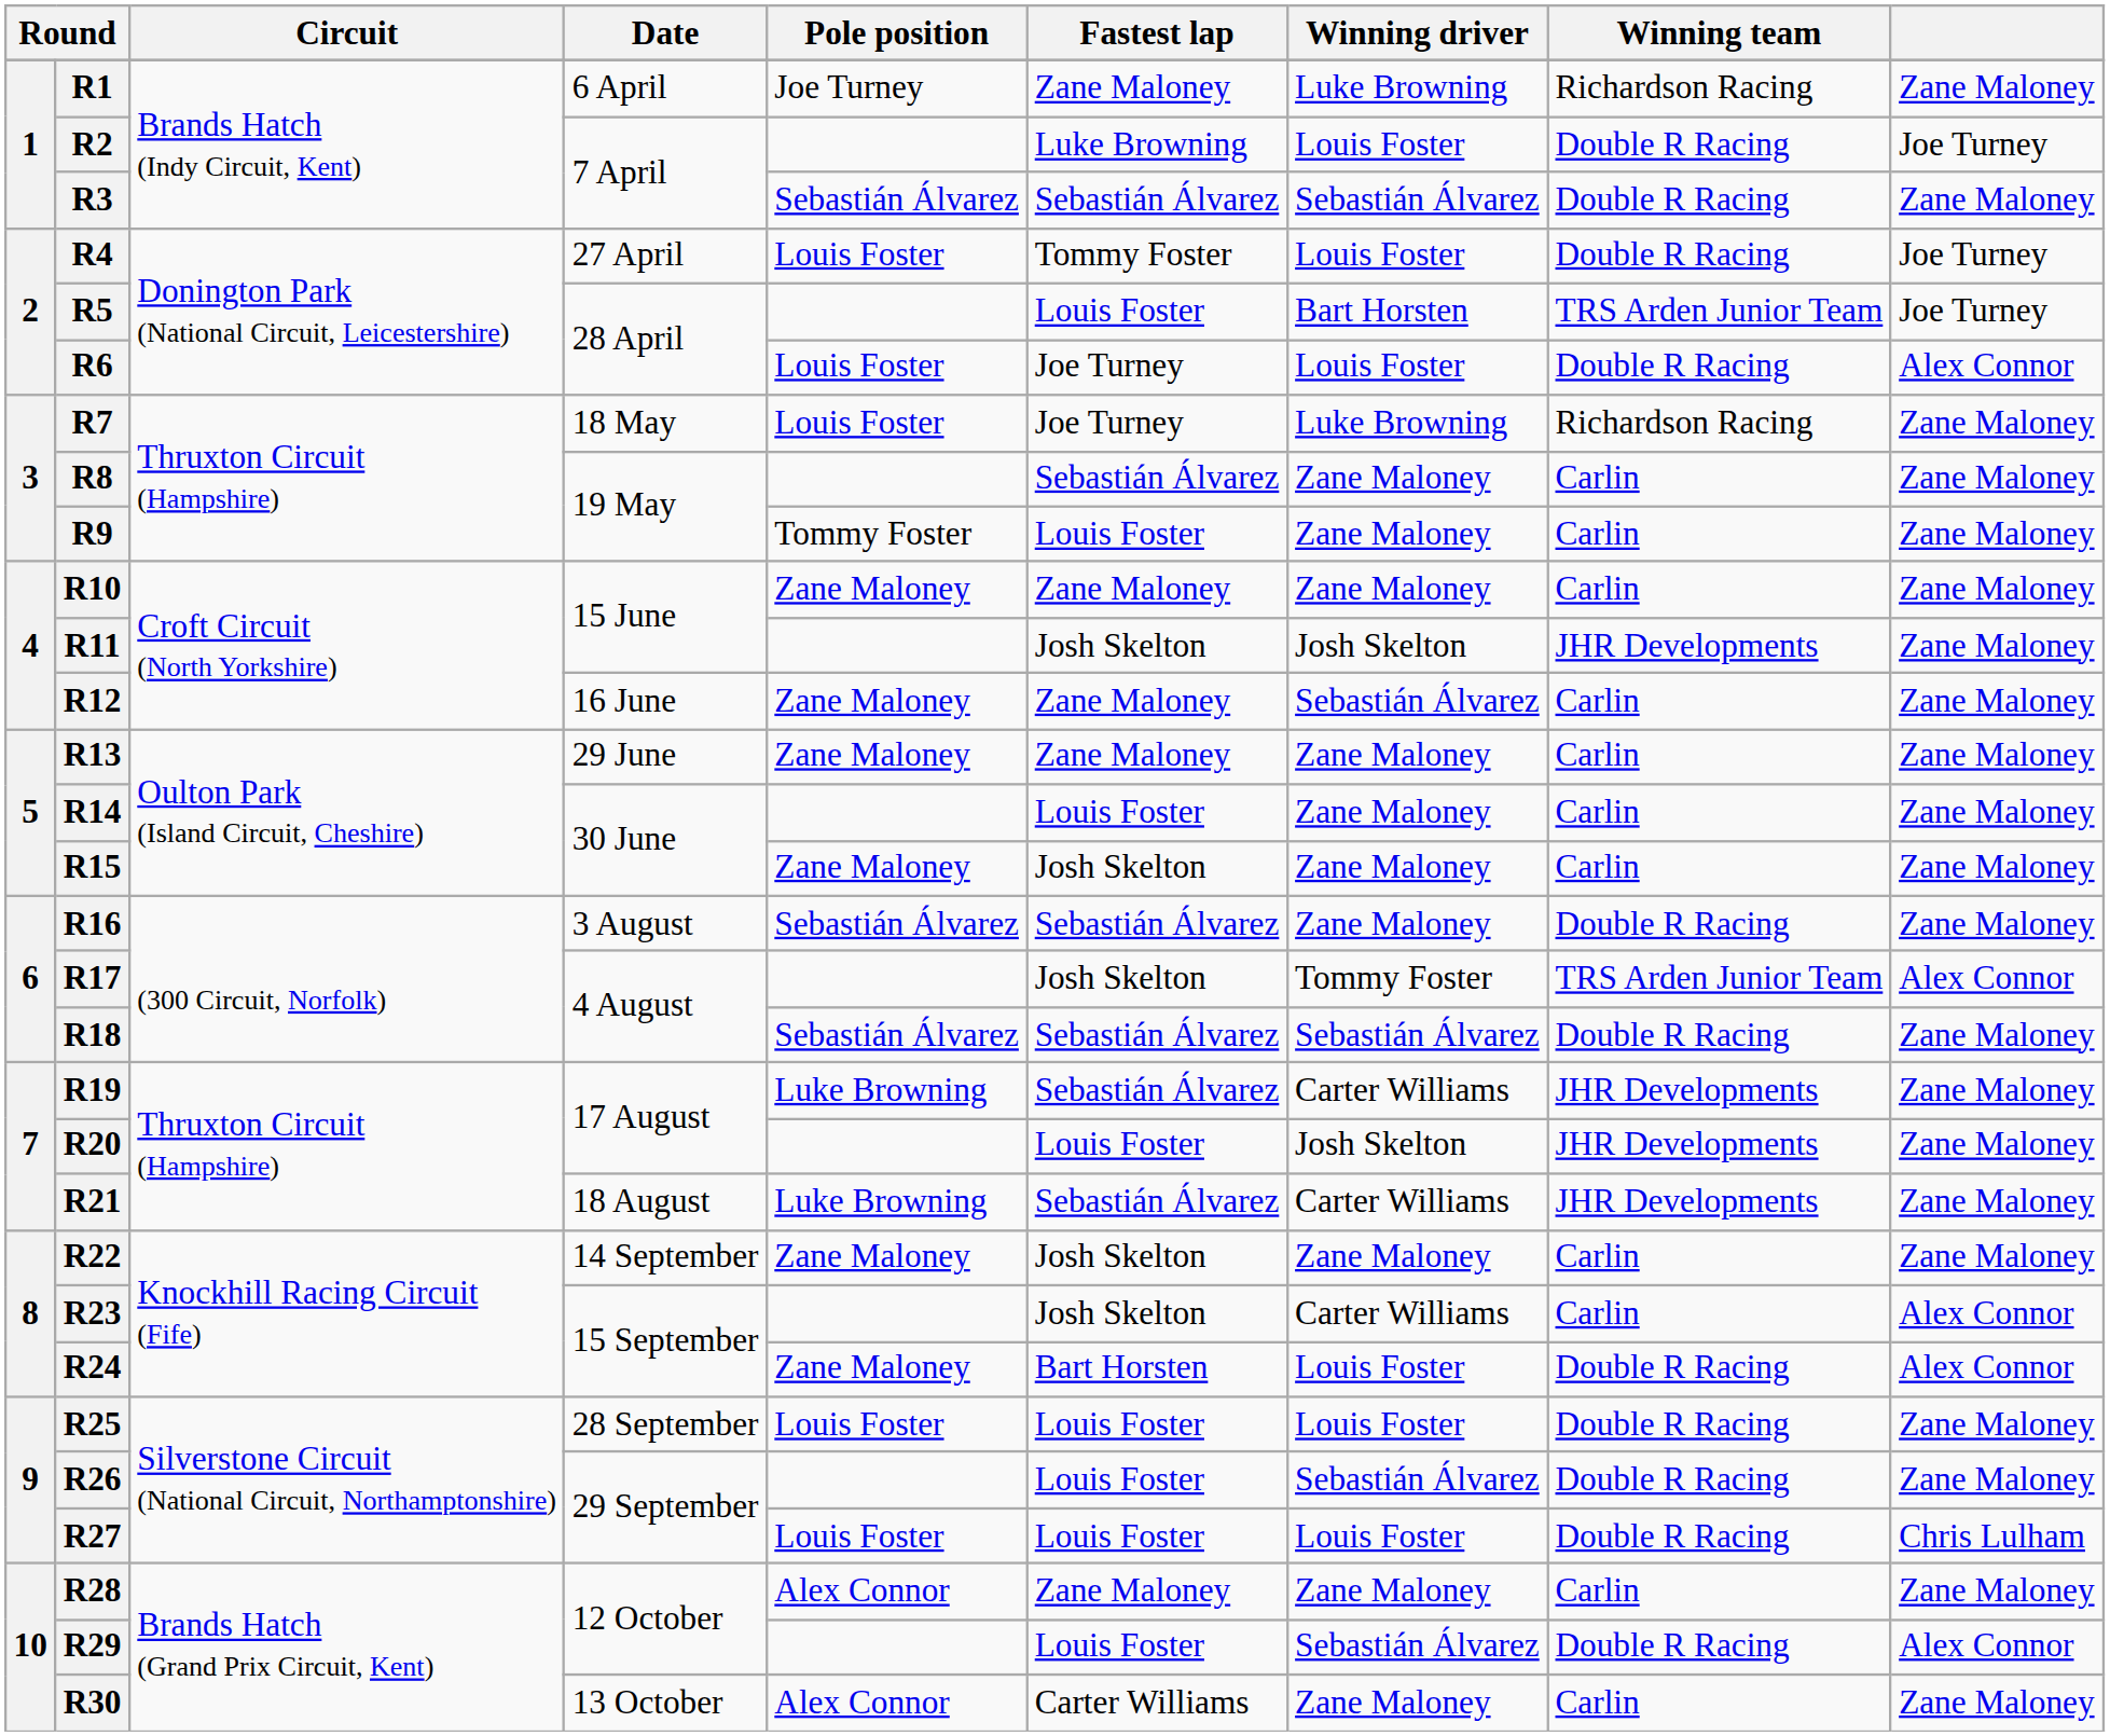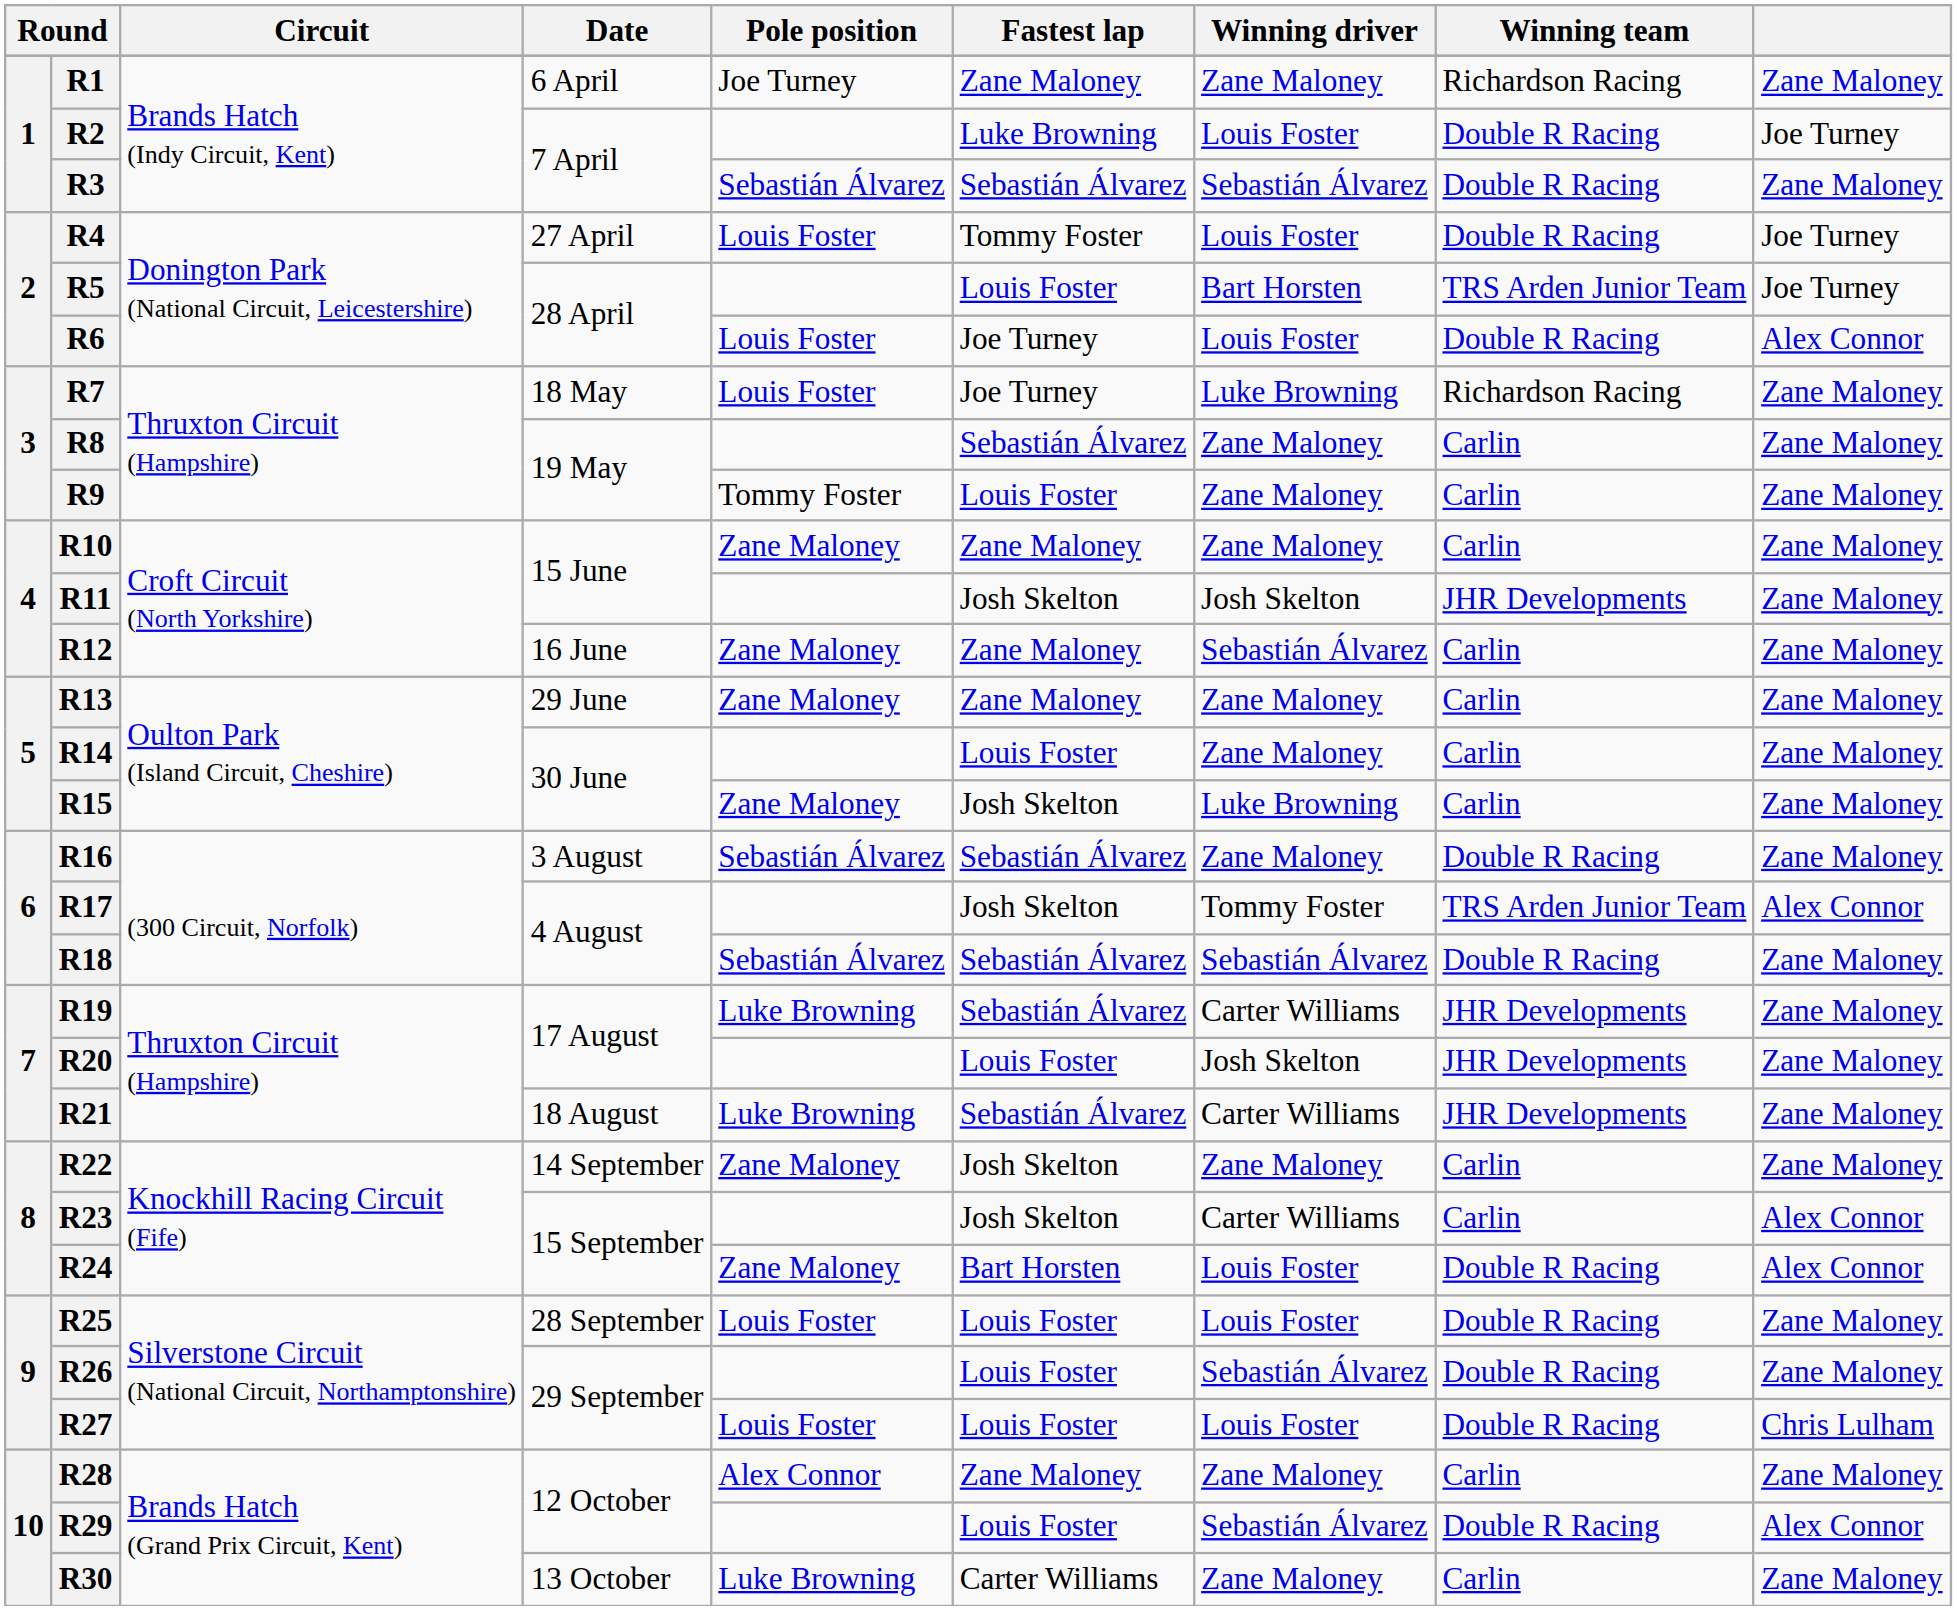R1 | Winning driver: Luke Browning -> Zane Maloney
R15 | Winning driver: Zane Maloney -> Luke Browning
R30 | Pole position: Alex Connor -> Luke Browning
